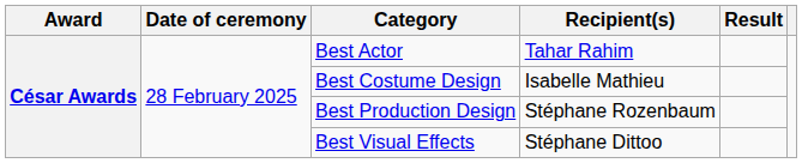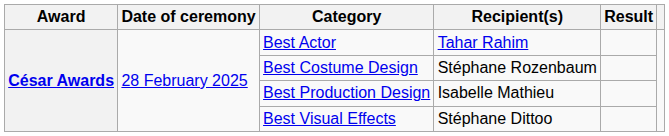Best Costume Design | Recipient(s): Isabelle Mathieu -> Stéphane Rozenbaum
Best Production Design | Recipient(s): Stéphane Rozenbaum -> Isabelle Mathieu
